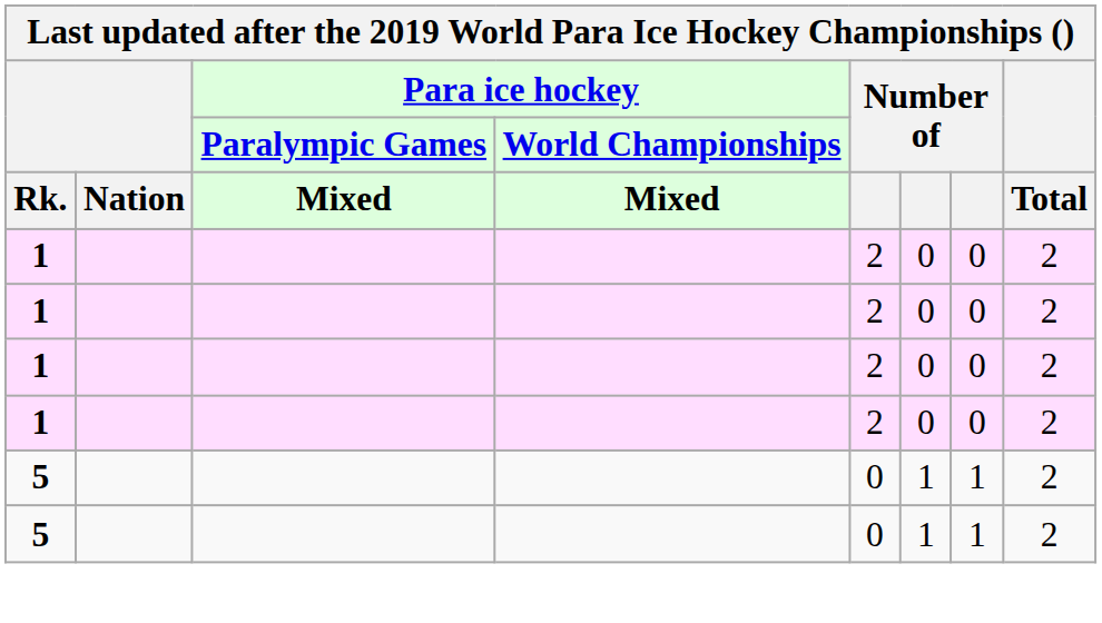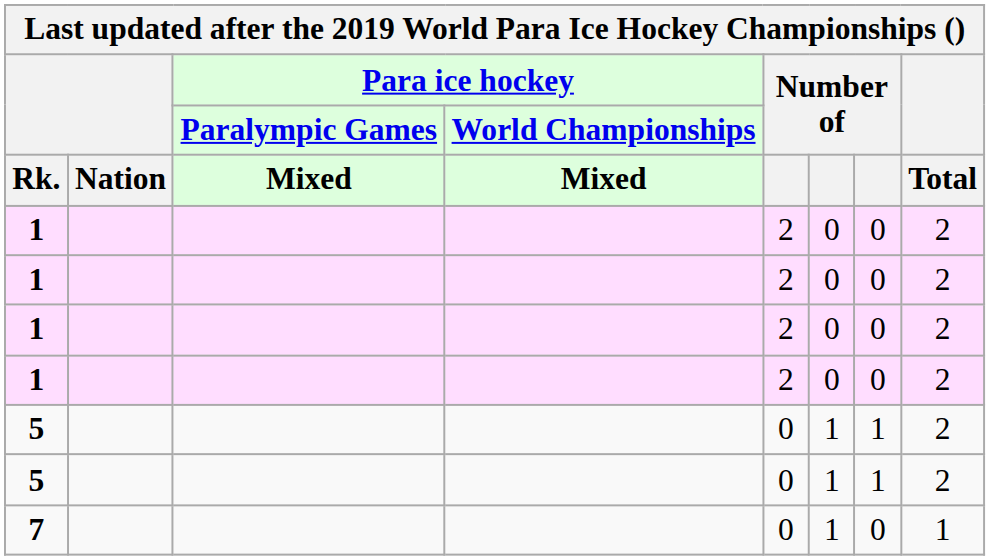+ row: 7 | 0 | 1 | 0 | 1
